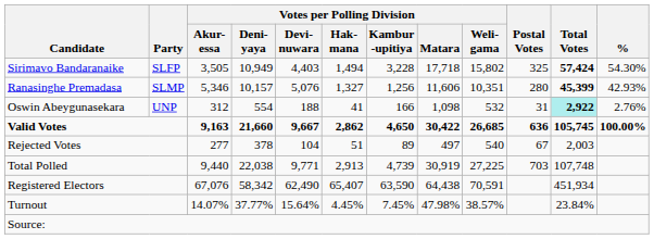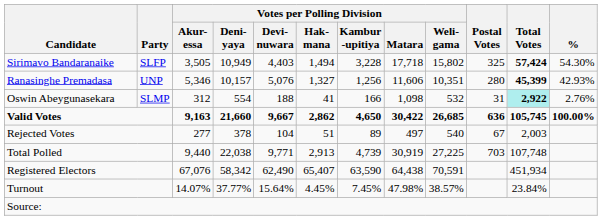Ranasinghe Premadasa | Party: SLMP -> UNP
Oswin Abeygunasekara | Party: UNP -> SLMP
